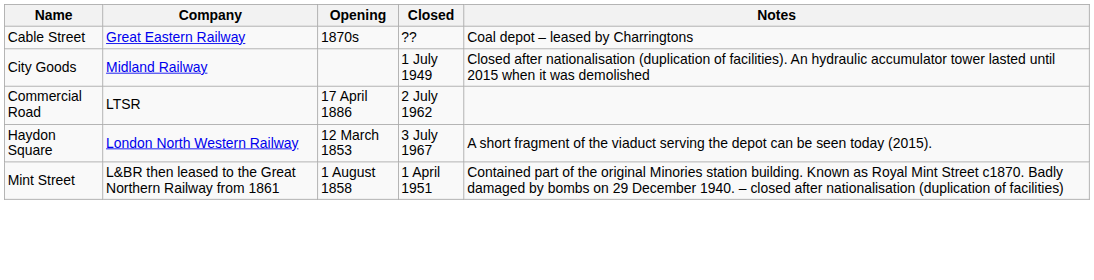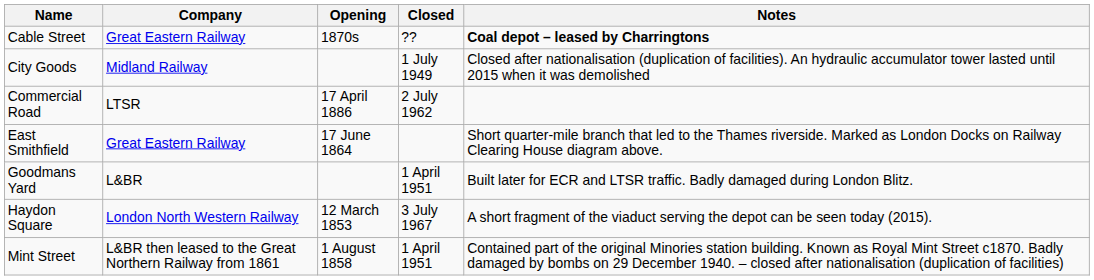Cable Street | Notes: normal -> bold
+ row: East Smithfield | Great Eastern Railway | 17 June 1864 | Short quarter-mile branch that led to the Thames riverside. Marked as London Docks on Railway Clearing House diagram above.
+ row: Goodmans Yard | L&BR | 1 April 1951 | Built later for ECR and LTSR traffic. Badly damaged during London Blitz.
